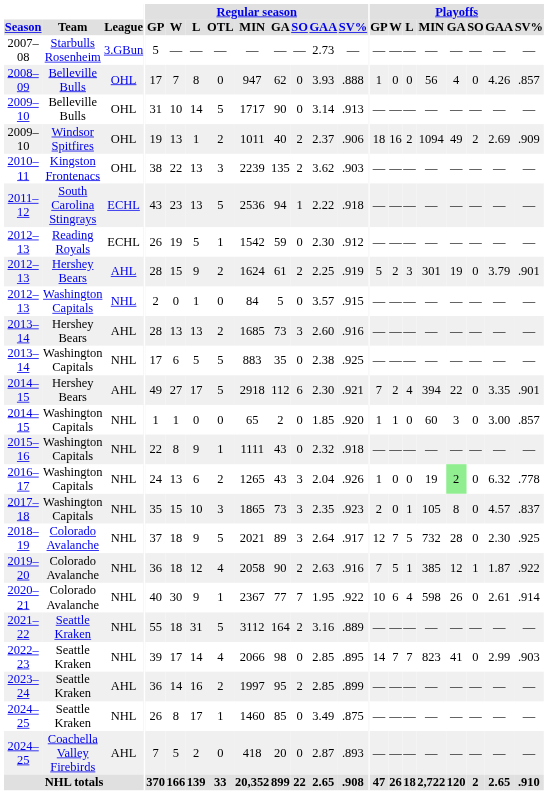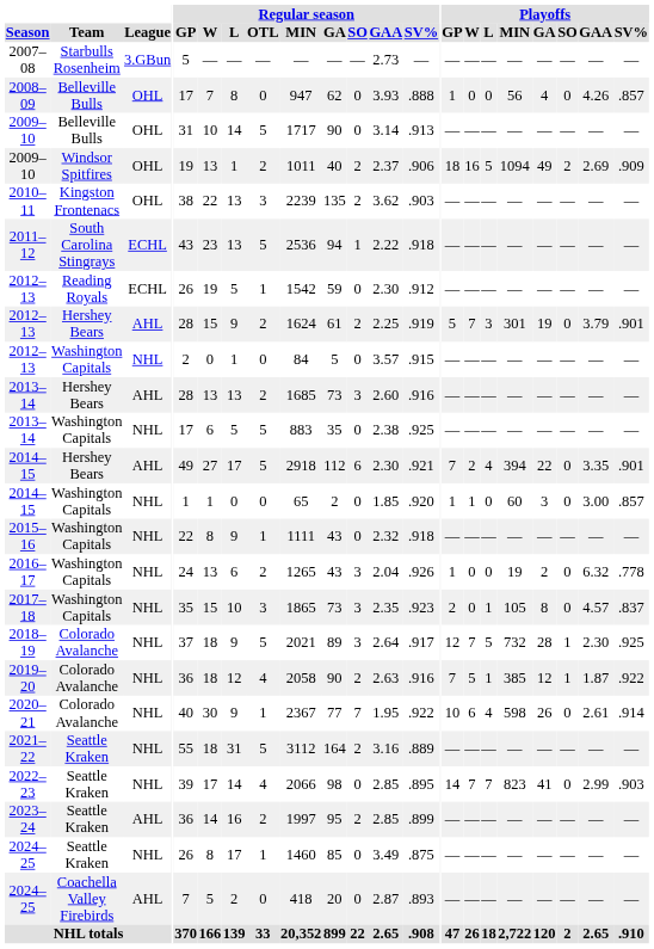2009–10 / Windsor Spitfires | Playoffs / L: 2 -> 5
2012–13 / Hershey Bears | Playoffs / W: 2 -> 7
2016–17 | Playoffs / GA: lightgreen background -> no background
2018–19 | Playoffs / SO: 0 -> 1
